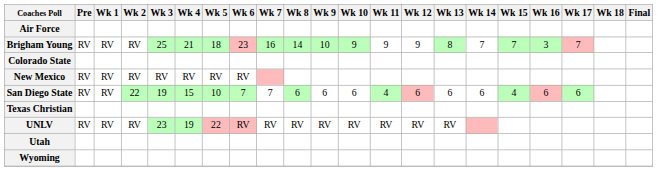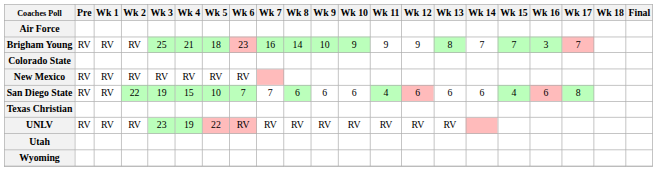San Diego State | Wk 17: 6 -> 8
